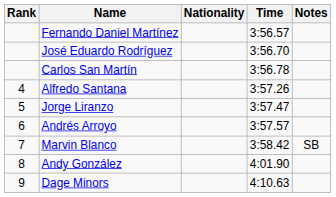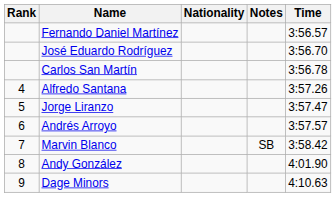columns swapped: Time <-> Notes
